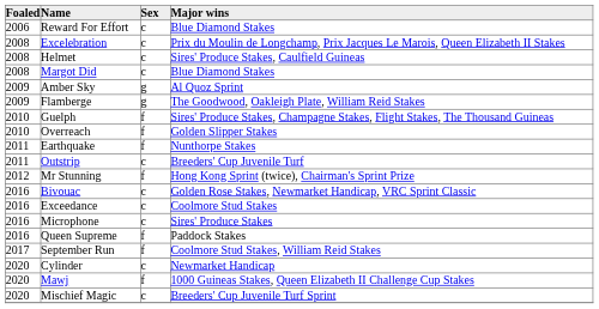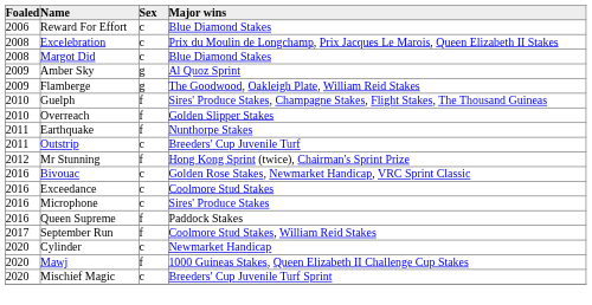- row: 2008 | Helmet | c | Sires' Produce Stakes, Caulfield Guineas
